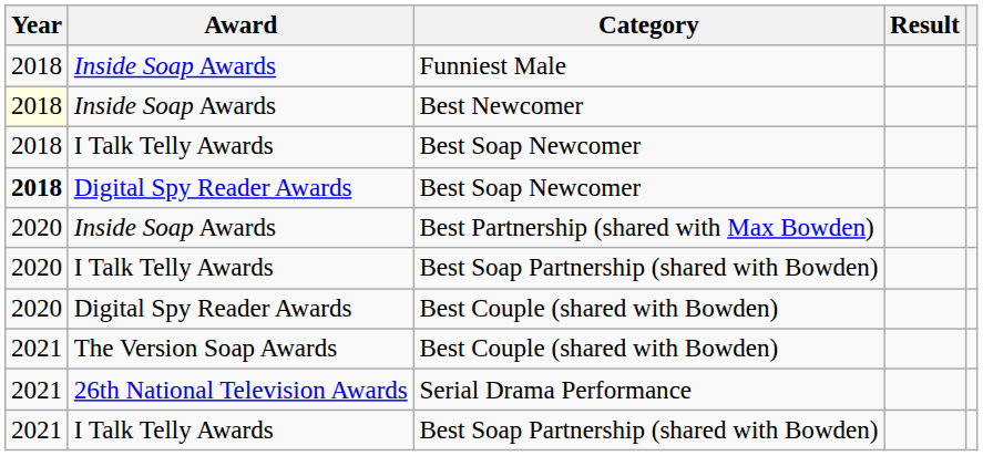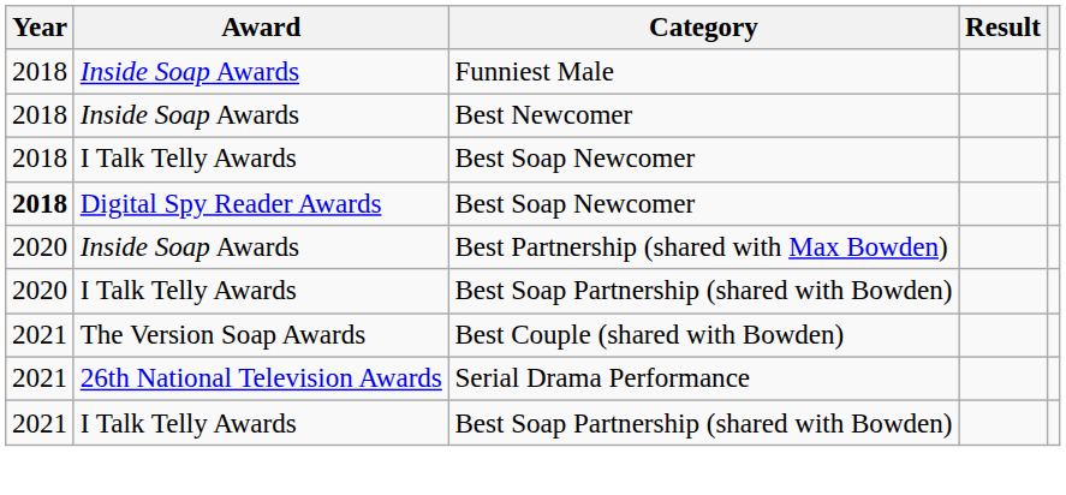Best Newcomer | Year: lightyellow background -> no background
- row: 2020 | Digital Spy Reader Awards | Best Couple (shared with Bowden)
